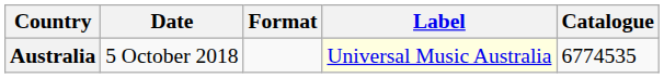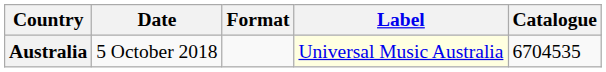Australia | Catalogue: 6774535 -> 6704535
